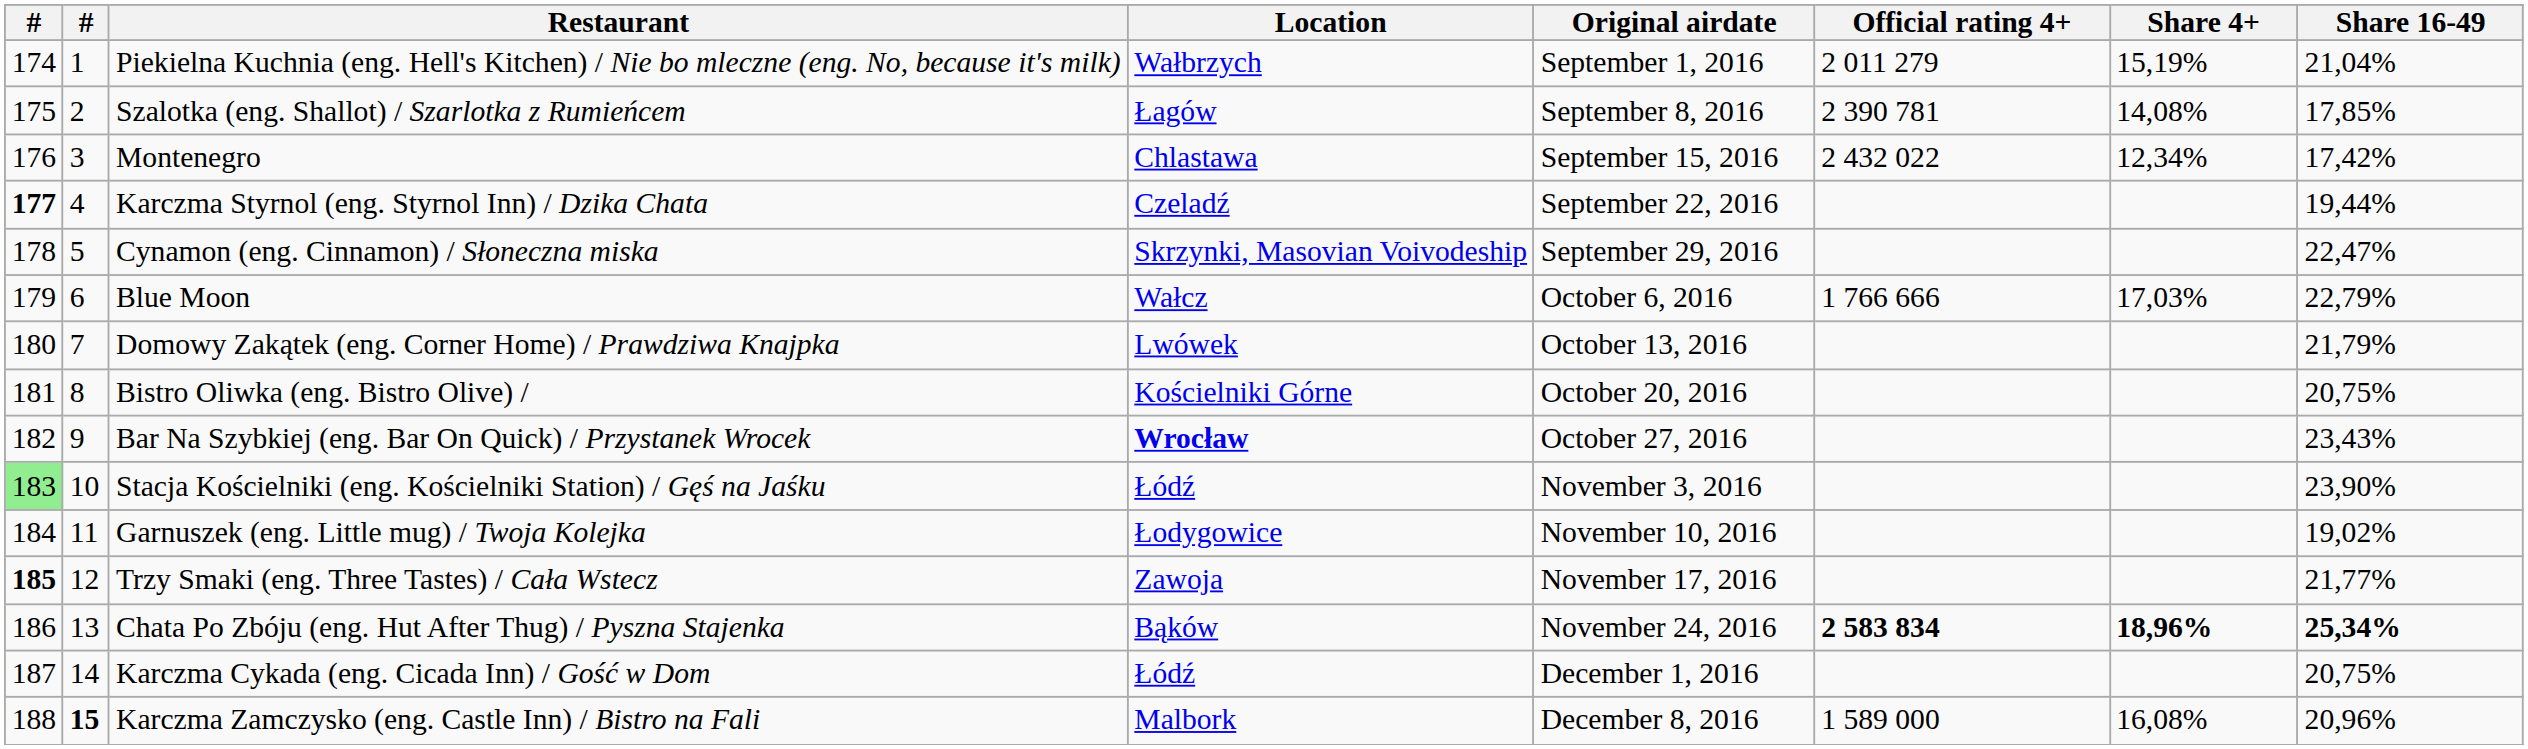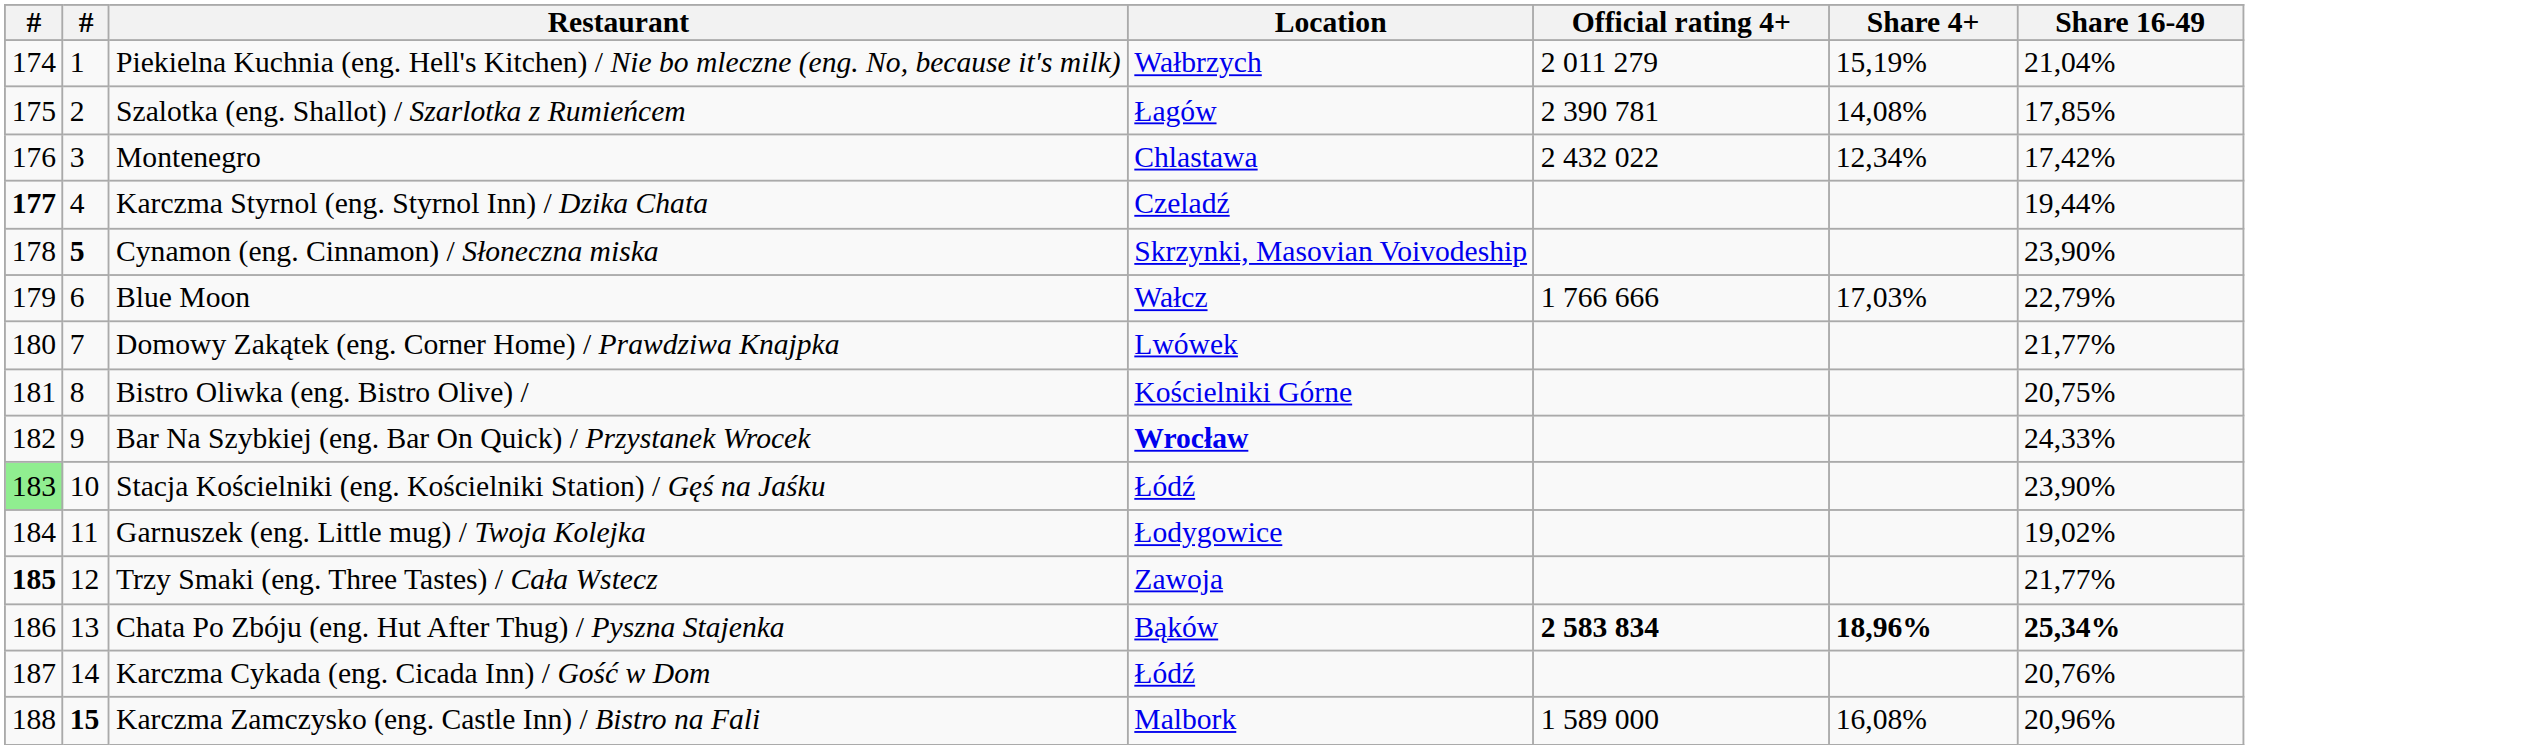- column: Original airdate | September 1, 2016 | September 8, 2016 | September 15, 2016 | September 22, 2016 | September 29, 2016 | October 6, 2016 | October 13, 2016 | October 20, 2016 | October 27, 2016 | November 3, 2016 | November 10, 2016 | November 17, 2016 | November 24, 2016 | December 1, 2016 | December 8, 2016
Cynamon (eng. Cinnamon) / Słoneczna miska | column 2: normal -> bold
Cynamon (eng. Cinnamon) / Słoneczna miska | Share 16-49: 22,47% -> 23,90%
Domowy Zakątek (eng. Corner Home) / Prawdziwa Knajpka | Share 16-49: 21,79% -> 21,77%
Bar Na Szybkiej (eng. Bar On Quick) / Przystanek Wrocek | Share 16-49: 23,43% -> 24,33%
Karczma Cykada (eng. Cicada Inn) / Gość w Dom | Share 16-49: 20,75% -> 20,76%
